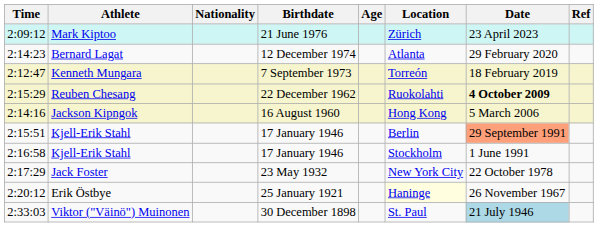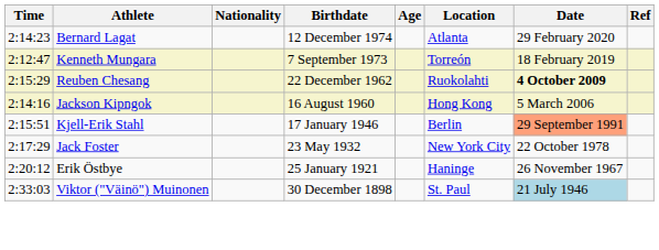- row: 2:09:12 | Mark Kiptoo | 21 June 1976 | Zürich | 23 April 2023
- row: 2:16:58 | Kjell-Erik Stahl | 17 January 1946 | Stockholm | 1 June 1991
Erik Östbye | Location: lightyellow background -> no background
